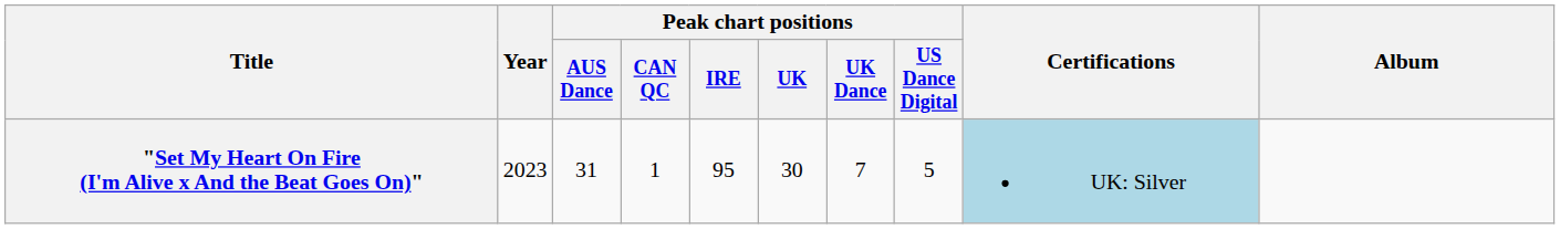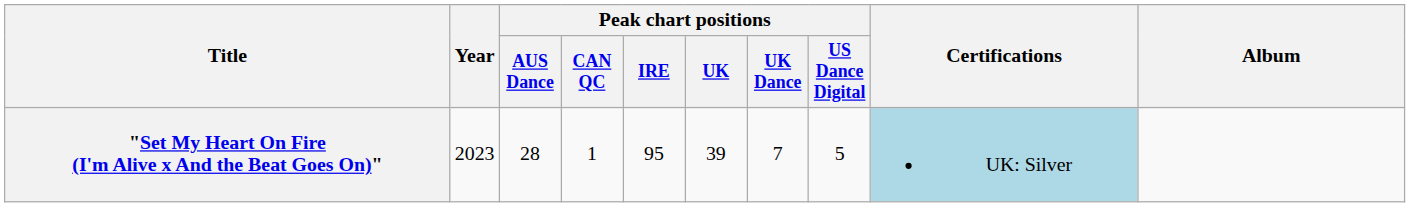"Set My Heart On Fire (I'm Alive x And the Beat Goes On)" | Peak chart positions / AUS Dance: 31 -> 28
"Set My Heart On Fire (I'm Alive x And the Beat Goes On)" | Peak chart positions / UK: 30 -> 39
